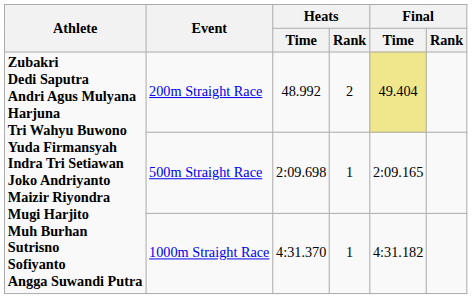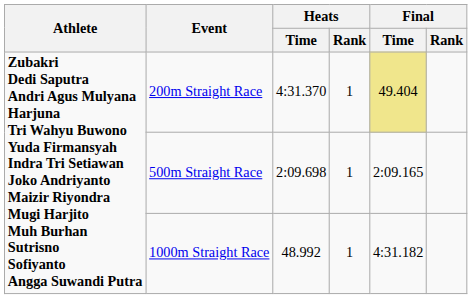200m Straight Race | Heats / Time: 48.992 -> 4:31.370
200m Straight Race | Heats / Rank: 2 -> 1
1000m Straight Race | Heats / Time: 4:31.370 -> 48.992
